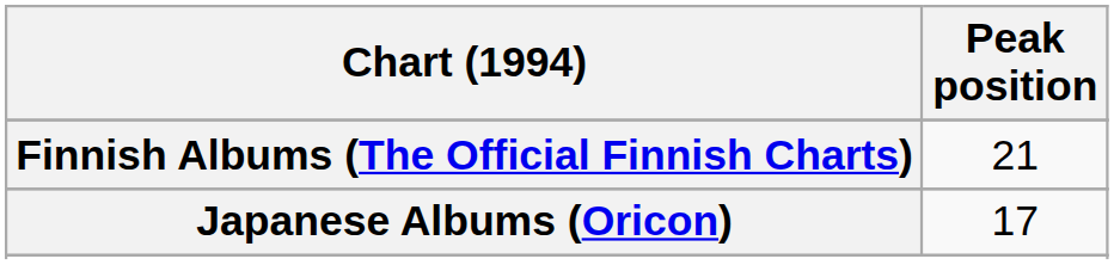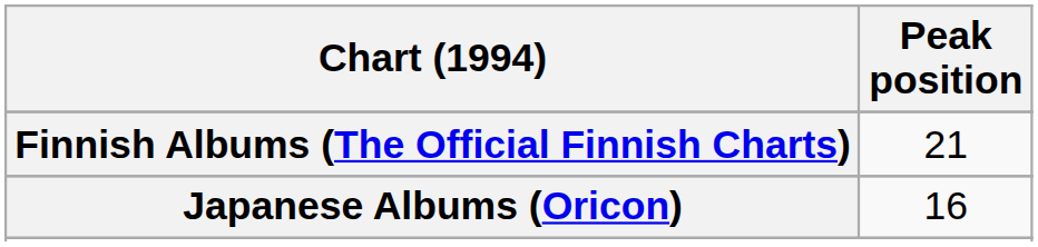Japanese Albums (Oricon) | Peak position: 17 -> 16
